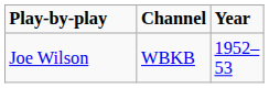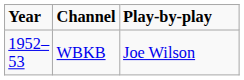columns swapped: Year <-> Play-by-play
